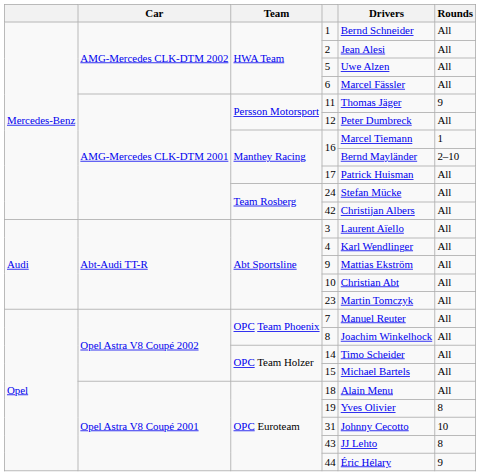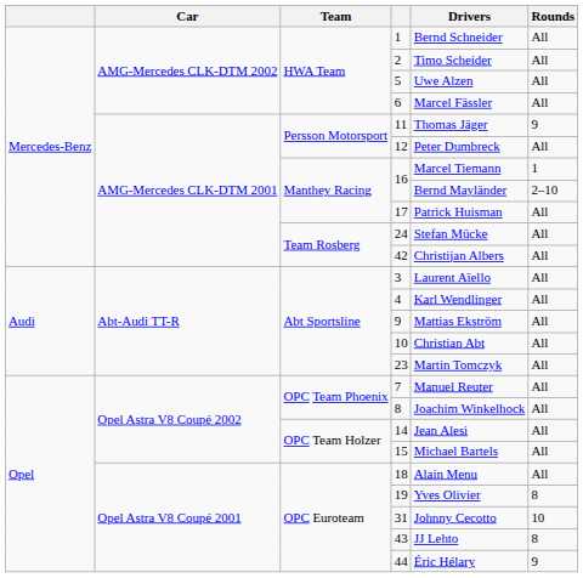2 | Drivers: Jean Alesi -> Timo Scheider
14 | Drivers: Timo Scheider -> Jean Alesi
